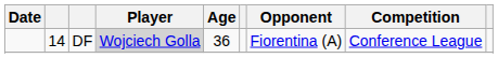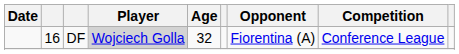DF | column 2: 14 -> 16
DF | Age: 36 -> 32
